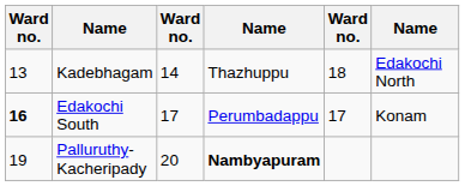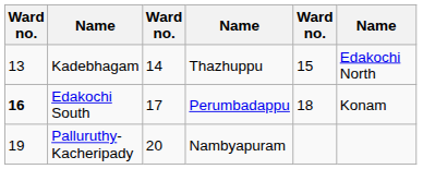Kadebhagam | column 5: 18 -> 15
Edakochi South | column 5: 17 -> 18
Palluruthy-Kacheripady | column 4: bold -> normal
